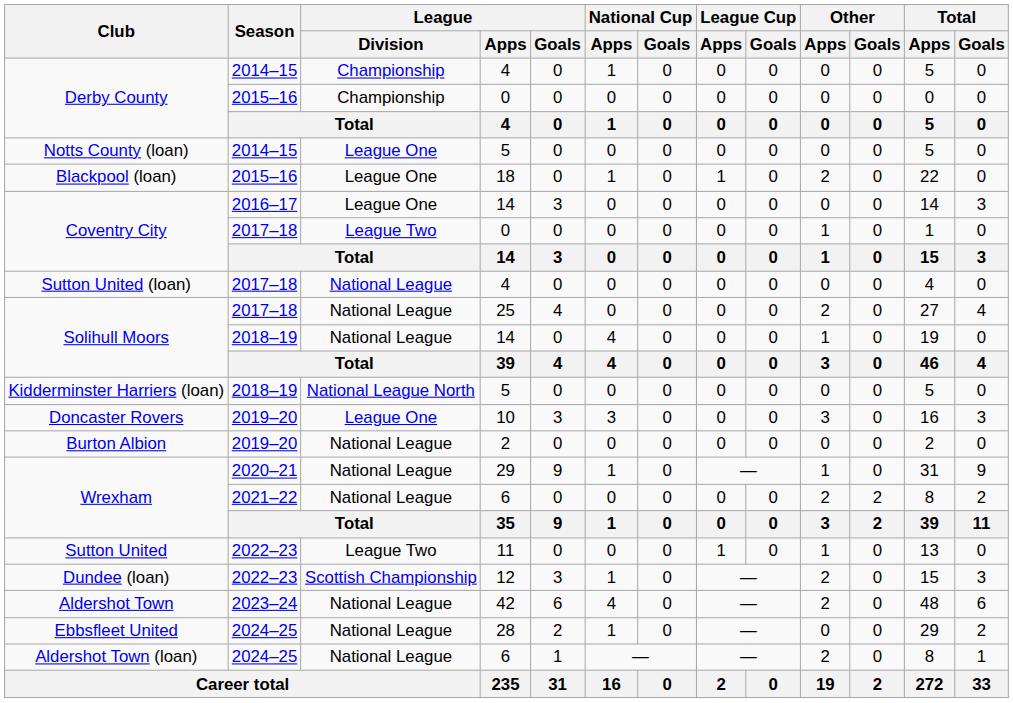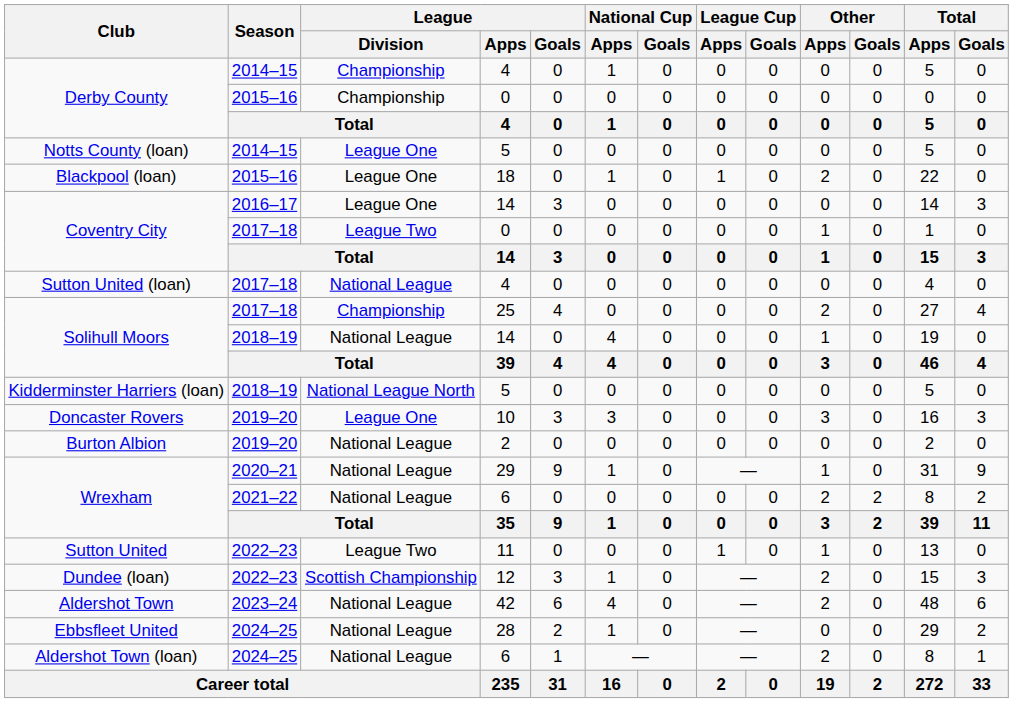Solihull Moors / 25 | League / Division: National League -> Championship
